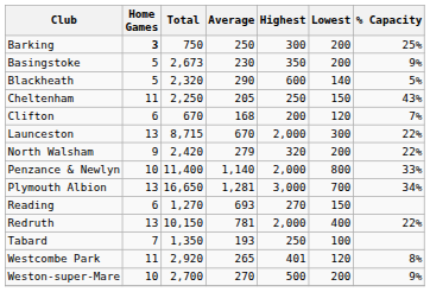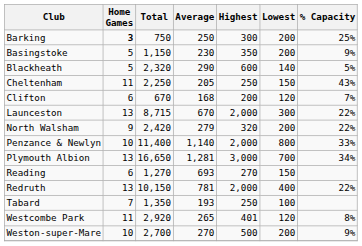Basingstoke | Total: 2,673 -> 1,150
